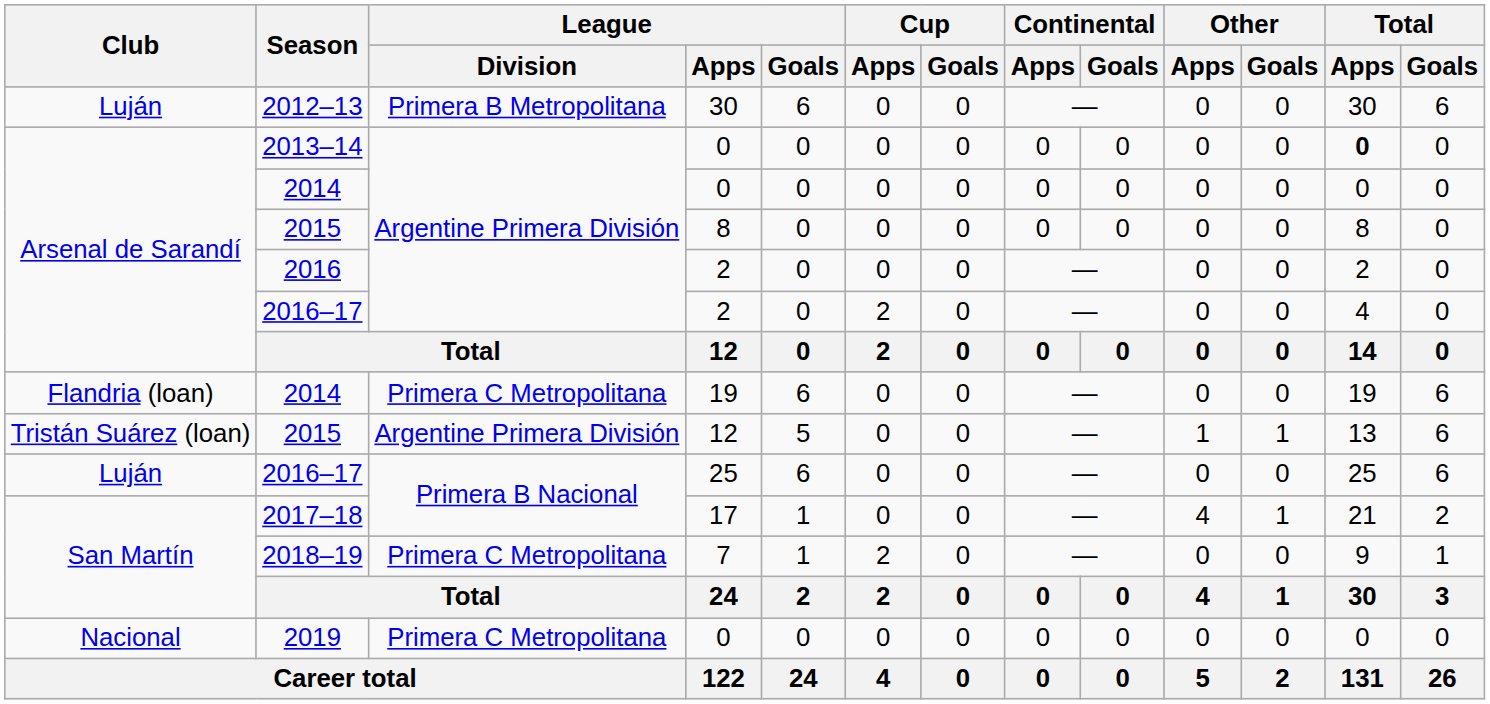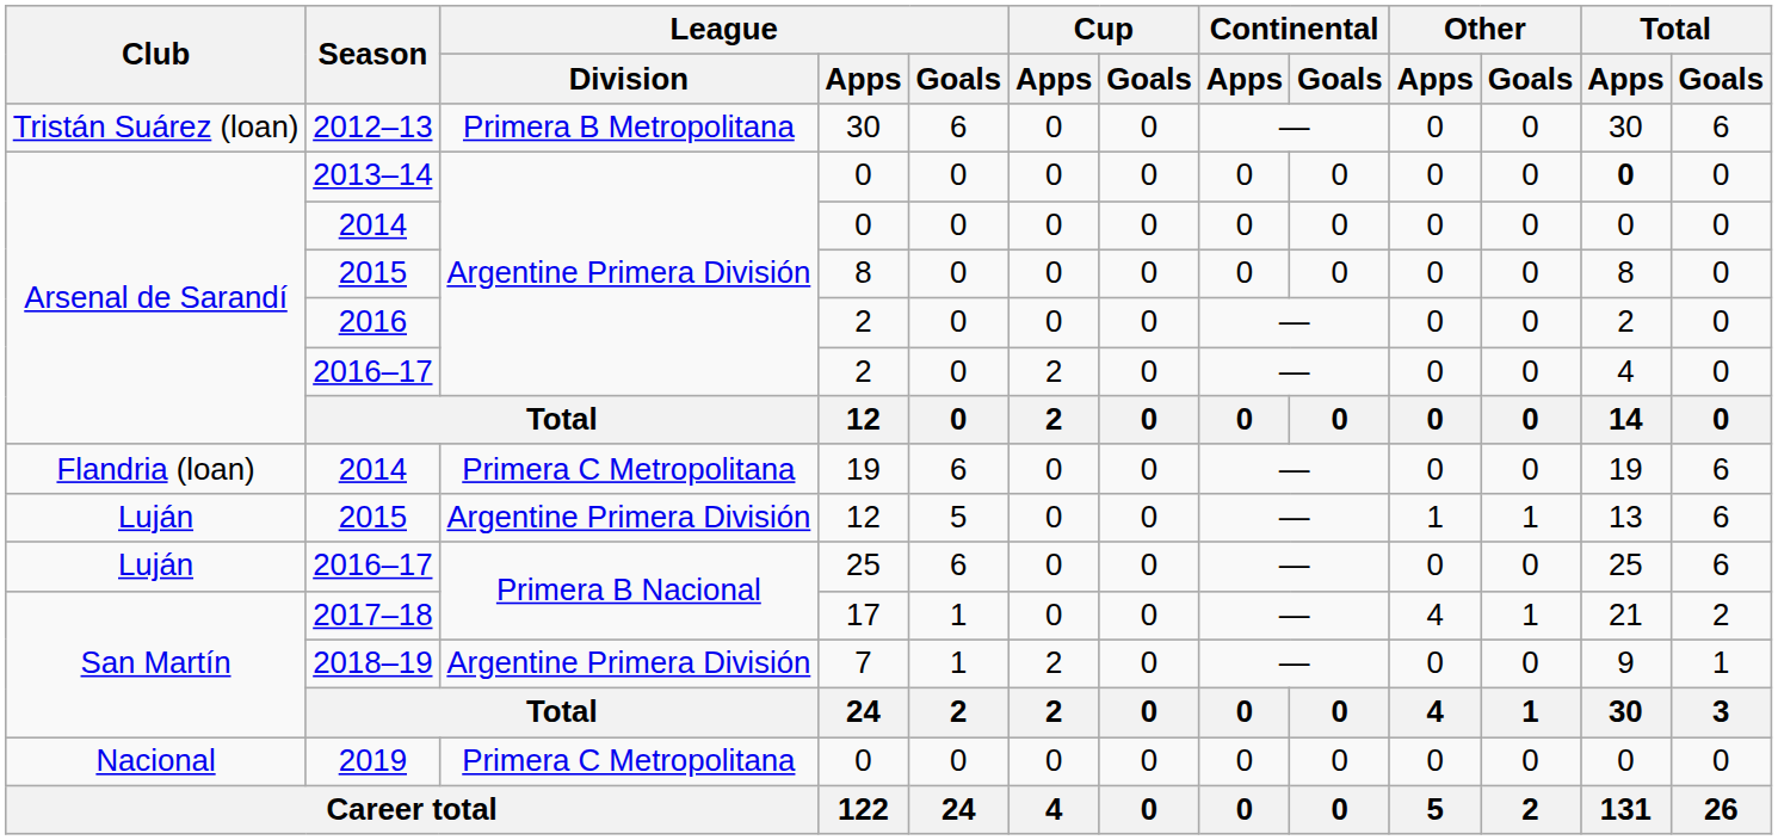2012–13 | Club: Luján -> Tristán Suárez (loan)
2015 / 12 | Club: Tristán Suárez (loan) -> Luján
2018–19 | League / Division: Primera C Metropolitana -> Argentine Primera División
